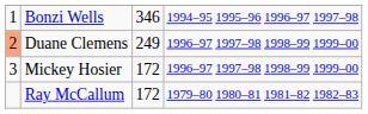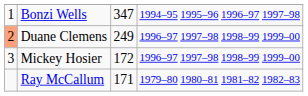Bonzi Wells | column 3: 346 -> 347
Ray McCallum | column 3: 172 -> 171
